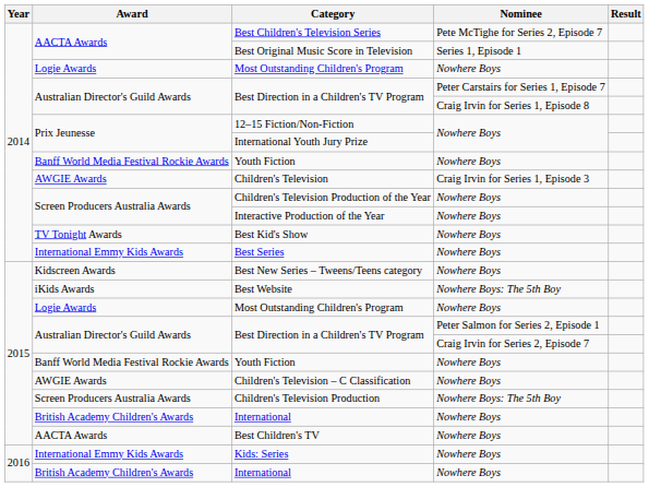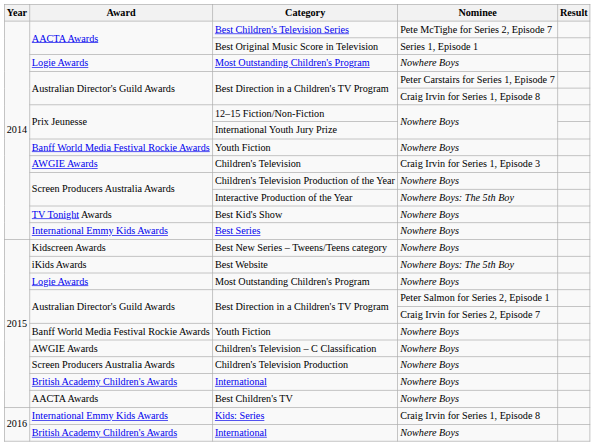Interactive Production of the Year | Nominee: Nowhere Boys -> Nowhere Boys: The 5th Boy
Children's Television Production | Nominee: Nowhere Boys: The 5th Boy -> Nowhere Boys
Kids: Series | Nominee: Nowhere Boys -> Craig Irvin for Series 1, Episode 8
